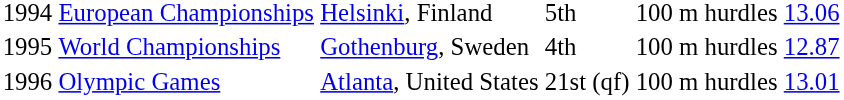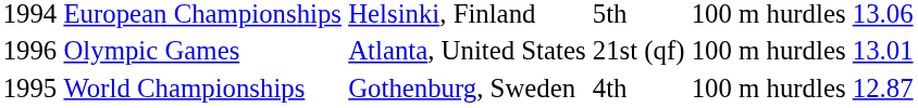rows swapped: World Championships <-> Olympic Games
